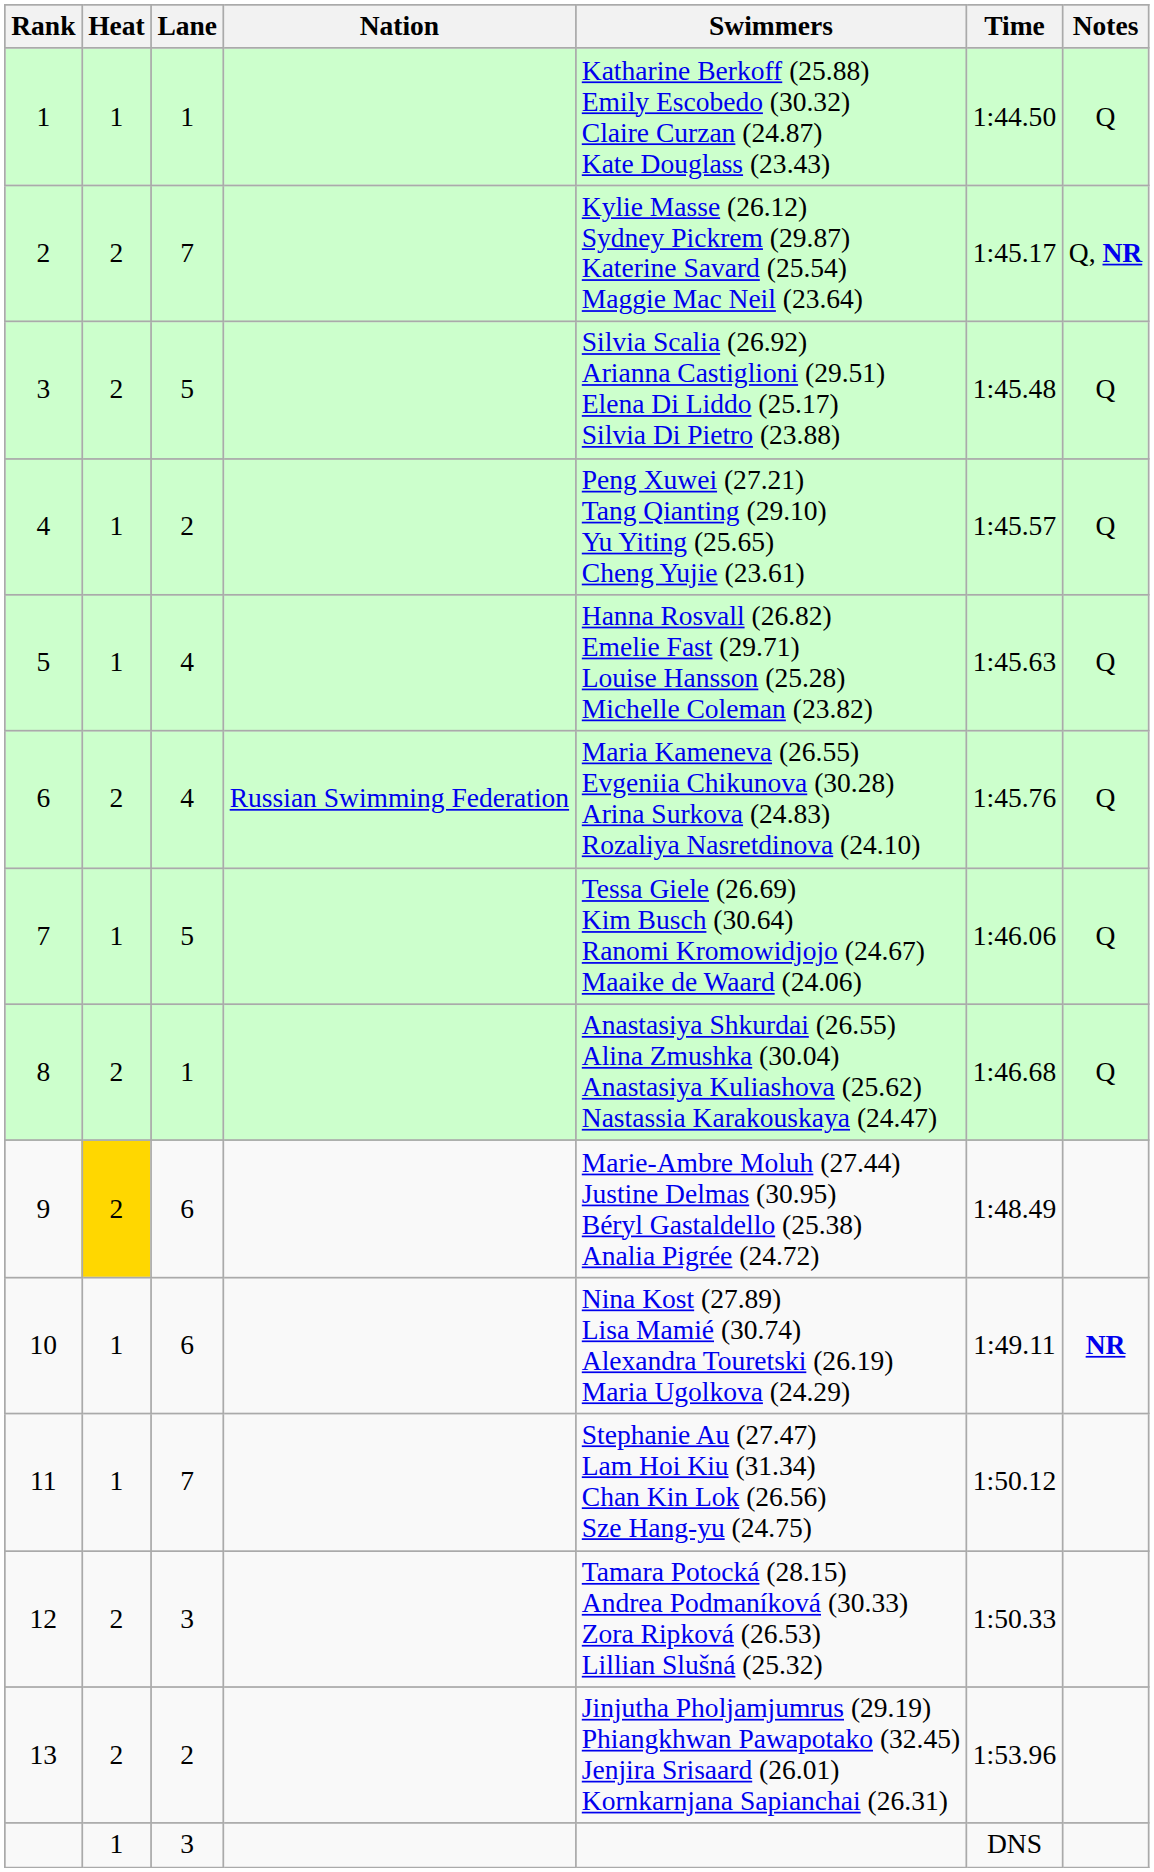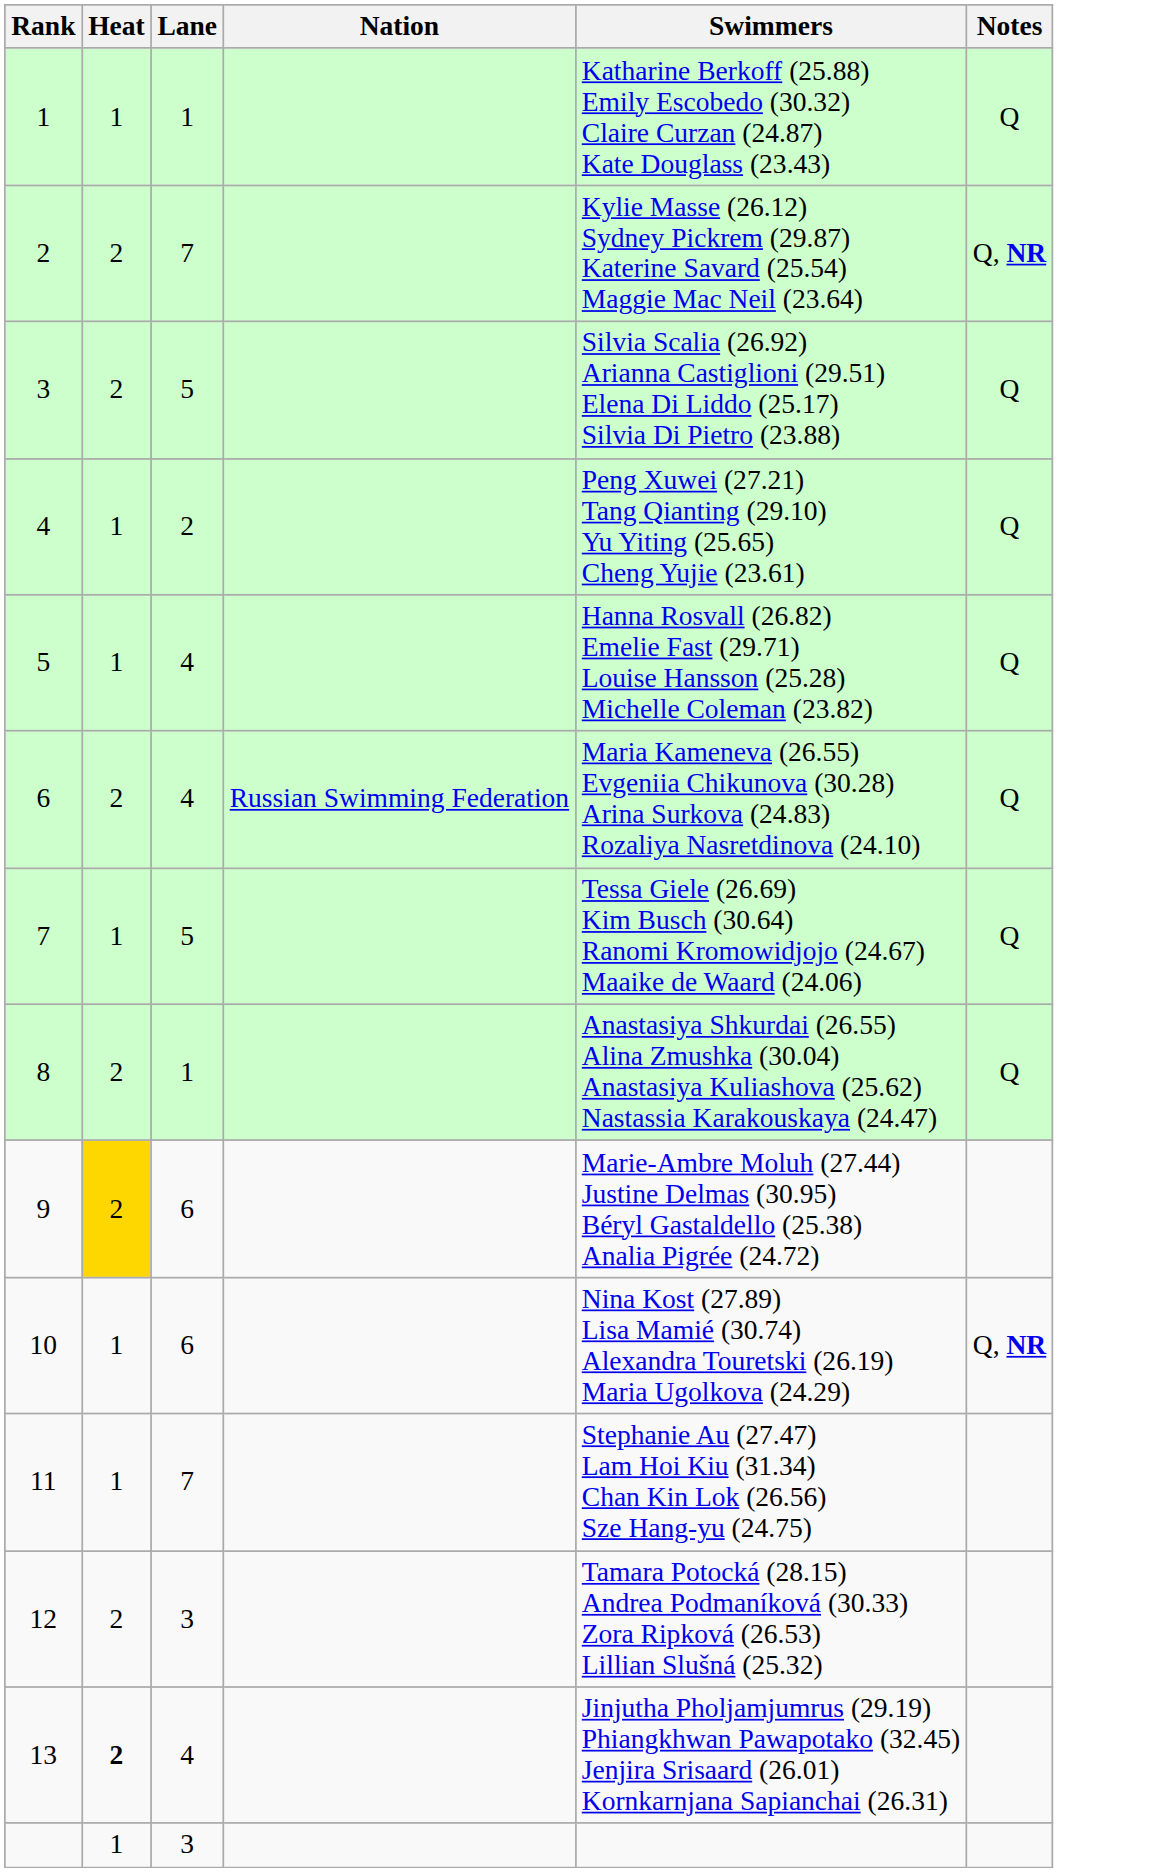- column: Time | 1:44.50 | 1:45.17 | 1:45.48 | 1:45.57 | 1:45.63 | 1:45.76 | 1:46.06 | 1:46.68 | 1:48.49 | 1:49.11 | 1:50.12 | 1:50.33 | 1:53.96 | DNS
10 | Notes: NR -> Q, NR
13 | Heat: normal -> bold
13 | Lane: 2 -> 4
